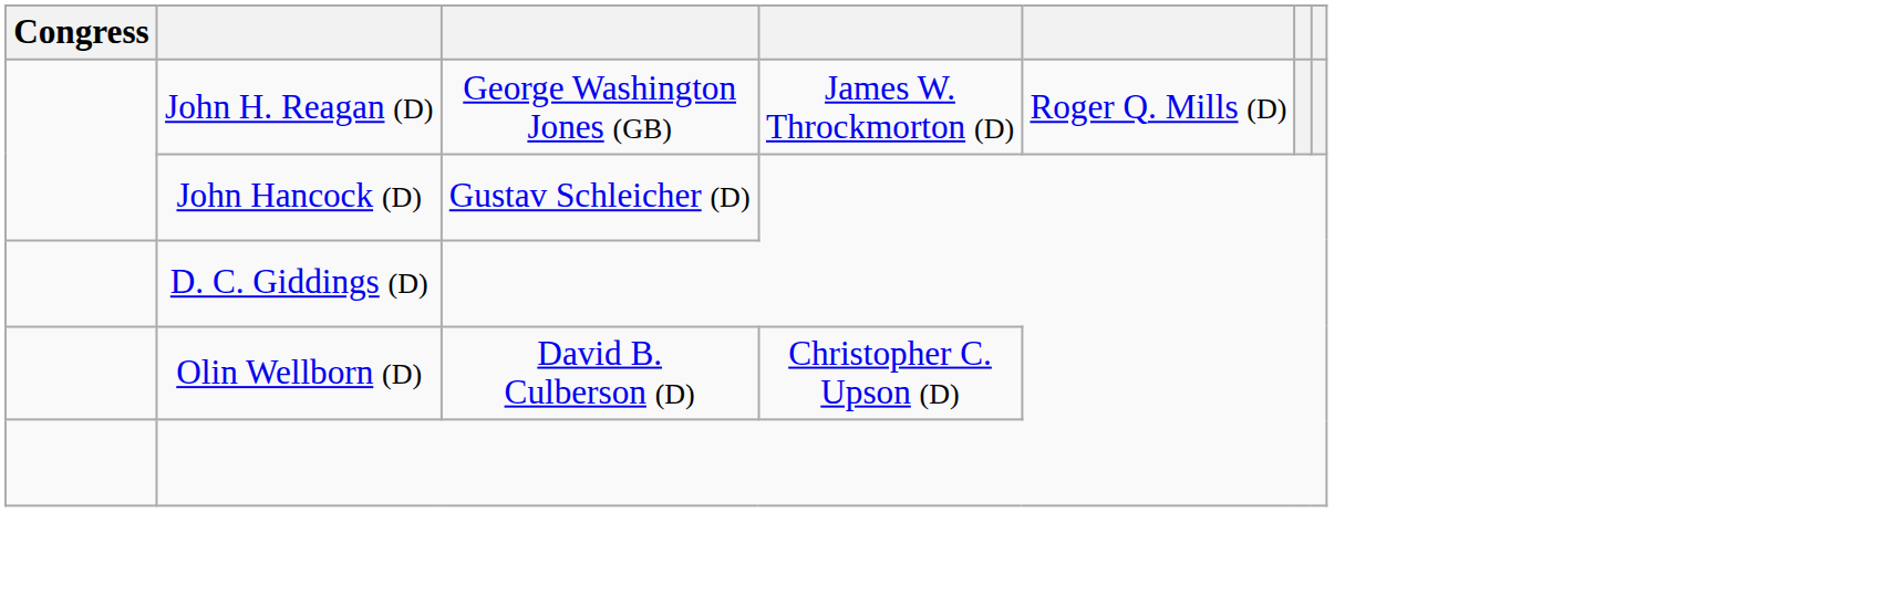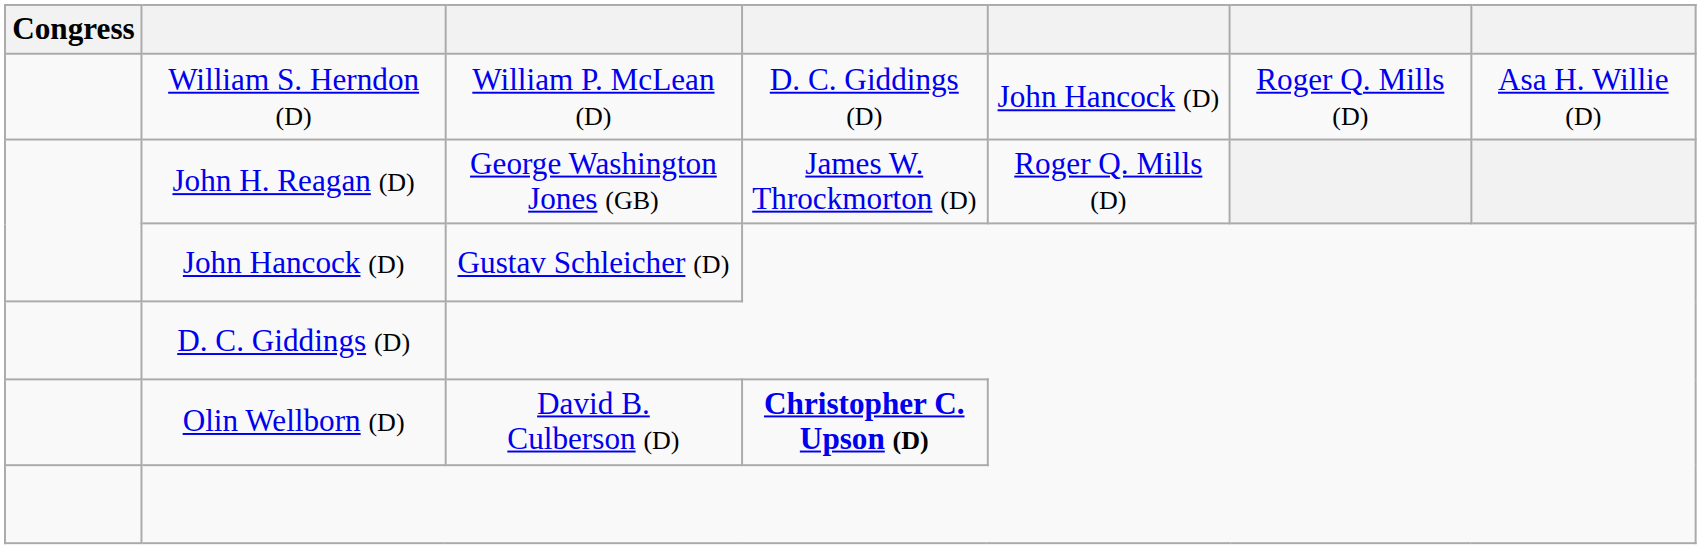+ row: William S. Herndon (D) | William P. McLean (D) | D. C. Giddings (D) | John Hancock (D) | Roger Q. Mills (D) | Asa H. Willie (D)
Olin Wellborn (D) | column 4: normal -> bold
